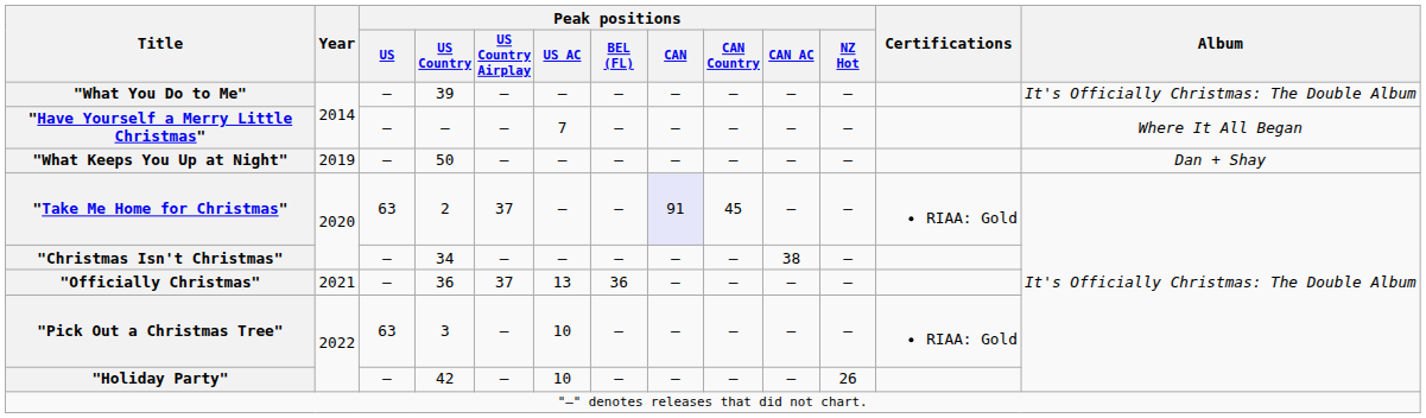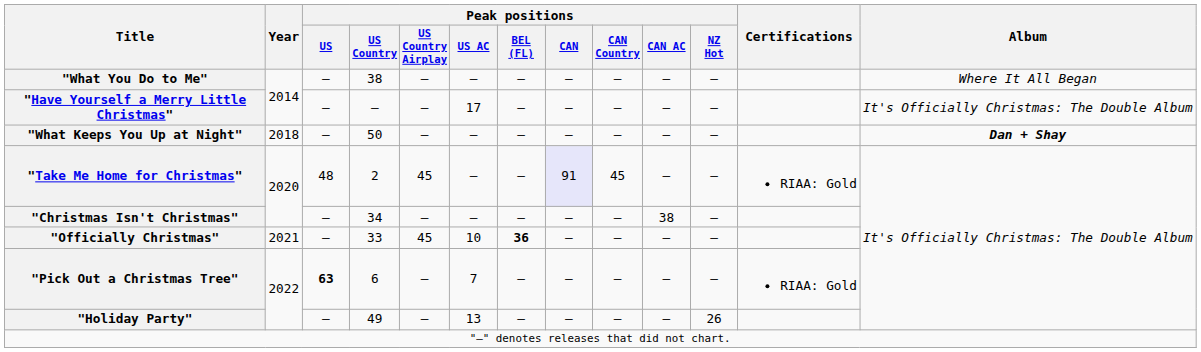"What You Do to Me" | Peak positions / US Country: 39 -> 38
"What You Do to Me" | Album: It's Officially Christmas: The Double Album -> Where It All Began
"Have Yourself a Merry Little Christmas" | Peak positions / US AC: 7 -> 17
"Have Yourself a Merry Little Christmas" | Album: Where It All Began -> It's Officially Christmas: The Double Album
"What Keeps You Up at Night" | Year: 2019 -> 2018
"What Keeps You Up at Night" | Album: normal -> bold
"Take Me Home for Christmas" | Peak positions / US: 63 -> 48
"Take Me Home for Christmas" | Peak positions / US Country Airplay: 37 -> 45
"Officially Christmas" | Peak positions / US Country: 36 -> 33
"Officially Christmas" | Peak positions / US Country Airplay: 37 -> 45
"Officially Christmas" | Peak positions / US AC: 13 -> 10
"Officially Christmas" | Peak positions / BEL (FL): normal -> bold
"Pick Out a Christmas Tree" | Peak positions / US: normal -> bold
"Pick Out a Christmas Tree" | Peak positions / US Country: 3 -> 6
"Pick Out a Christmas Tree" | Peak positions / US AC: 10 -> 7
"Holiday Party" | Peak positions / US Country: 42 -> 49
"Holiday Party" | Peak positions / US AC: 10 -> 13
